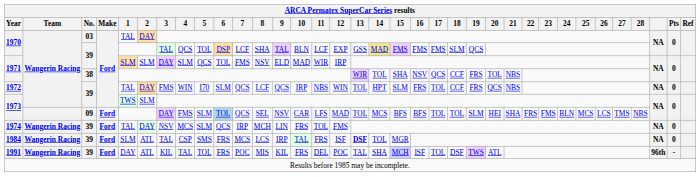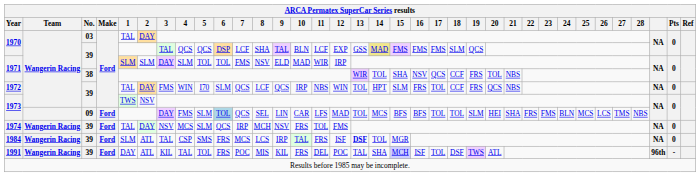1970 / 39 | 5: TOL -> QCS
1971 / 39 | 5: QCS -> TOL
1973 / 39 | 2: SLM -> NSV
1973 / 09 | 9: NSV -> LIN
1974 | 9: LIN -> NSV
